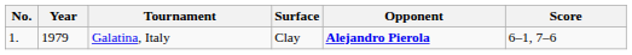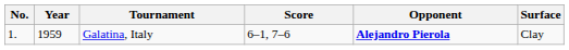columns swapped: Surface <-> Score
Galatina, Italy | Year: 1979 -> 1959
